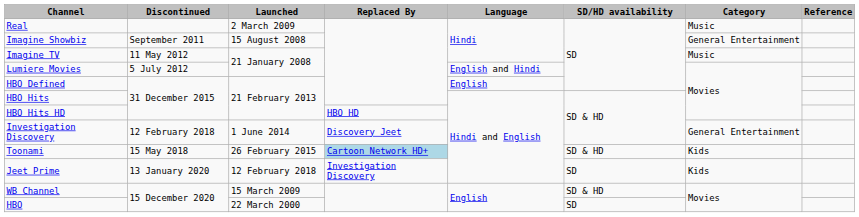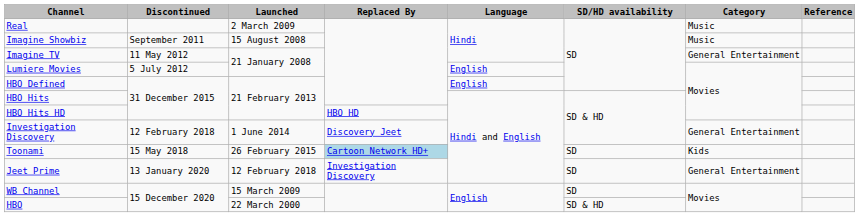Imagine Showbiz | Category: General Entertainment -> Music
Imagine TV | Category: Music -> General Entertainment
Lumiere Movies | Language: English and Hindi -> English
Toonami | SD/HD availability: SD & HD -> SD
Jeet Prime | Category: Kids -> General Entertainment
WB Channel | SD/HD availability: SD & HD -> SD
HBO | SD/HD availability: SD -> SD & HD
